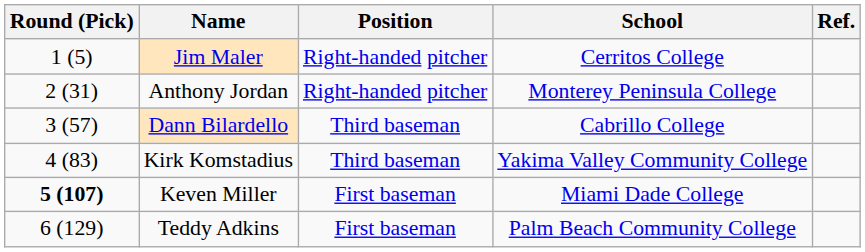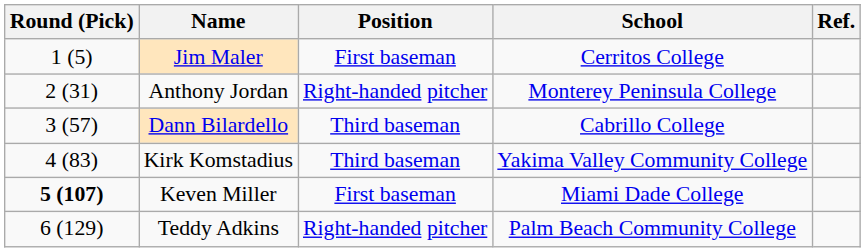Jim Maler | Position: Right-handed pitcher -> First baseman
Teddy Adkins | Position: First baseman -> Right-handed pitcher
